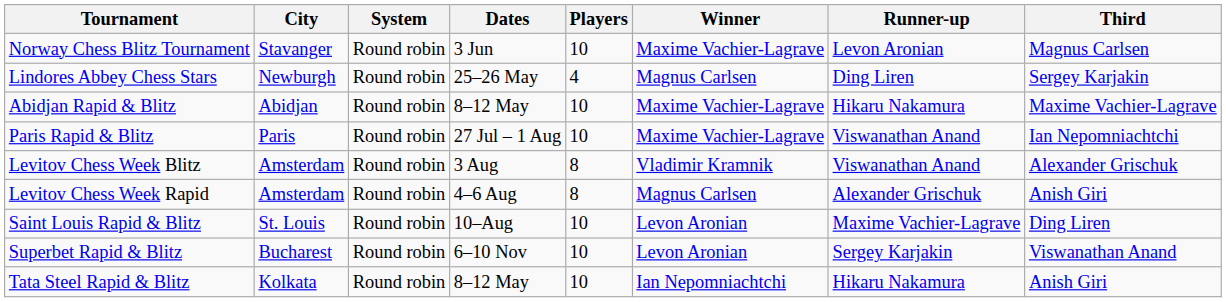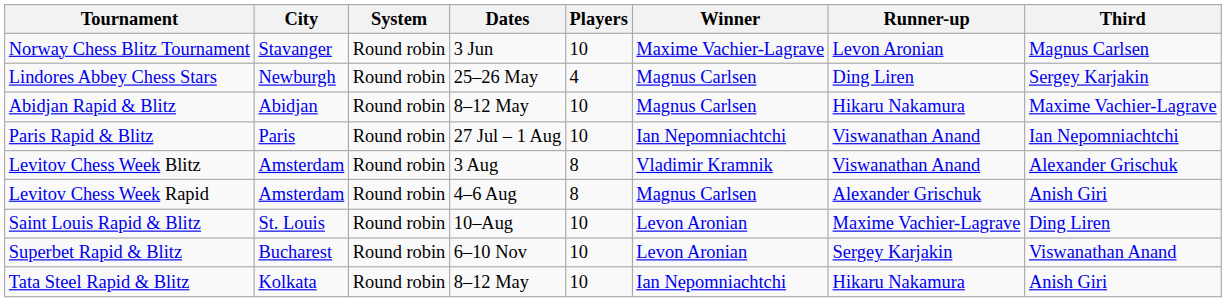Abidjan Rapid & Blitz | Winner: Maxime Vachier-Lagrave -> Magnus Carlsen
Paris Rapid & Blitz | Winner: Maxime Vachier-Lagrave -> Ian Nepomniachtchi
